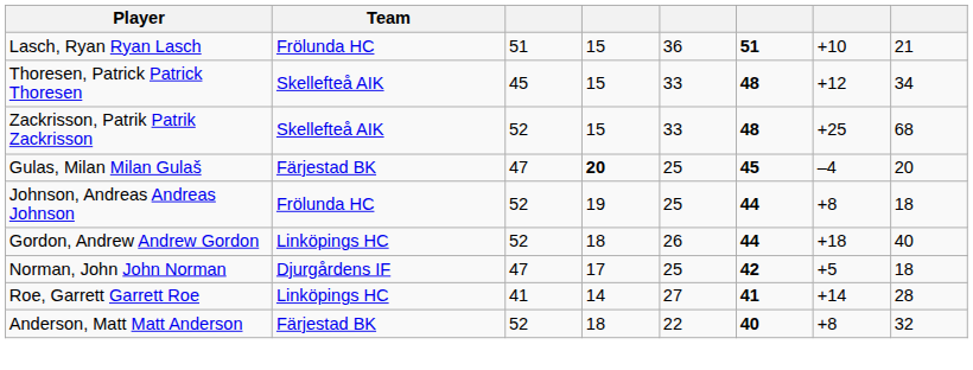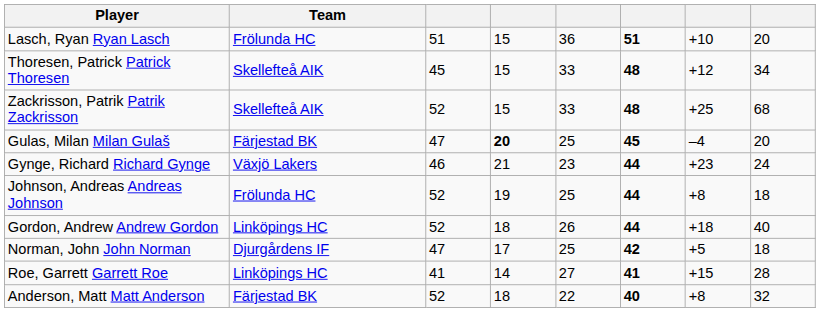Lasch, Ryan Ryan Lasch | column 8: 21 -> 20
+ row: Gynge, Richard Richard Gynge | Växjö Lakers | 46 | 21 | 23 | 44 | +23 | 24
Roe, Garrett Garrett Roe | column 7: +14 -> +15
